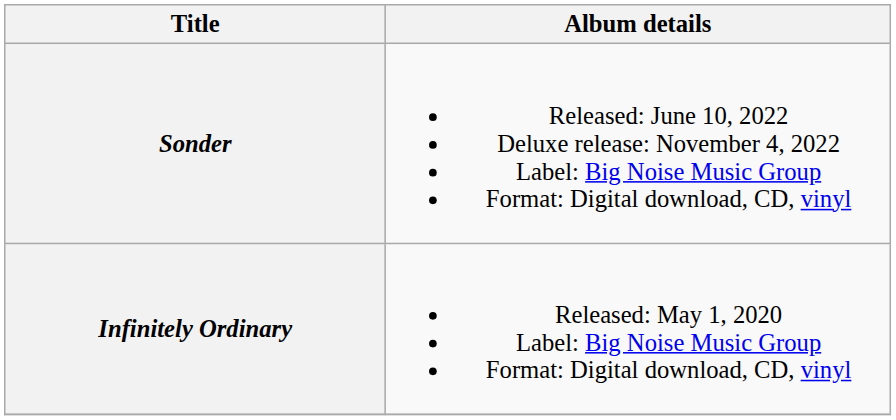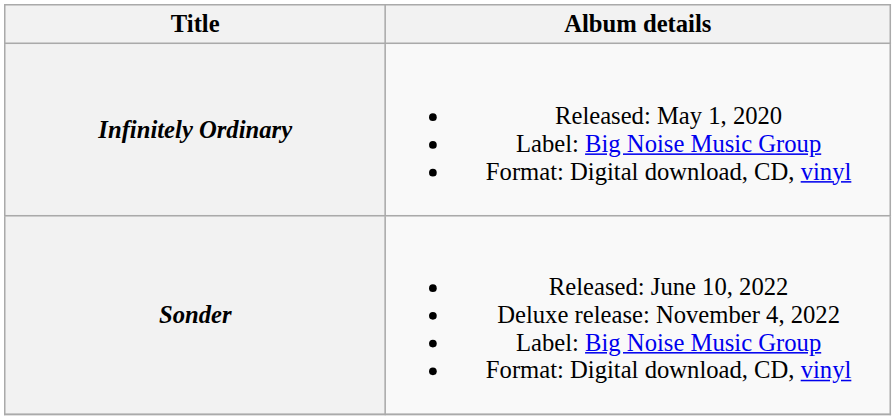rows swapped: Infinitely Ordinary <-> Sonder
